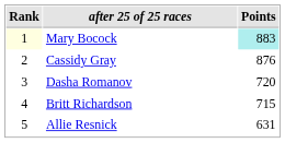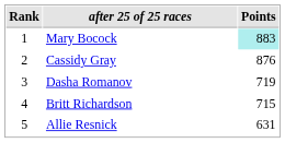Mary Bocock | Rank: lightyellow background -> no background
Dasha Romanov | Points: 720 -> 719
